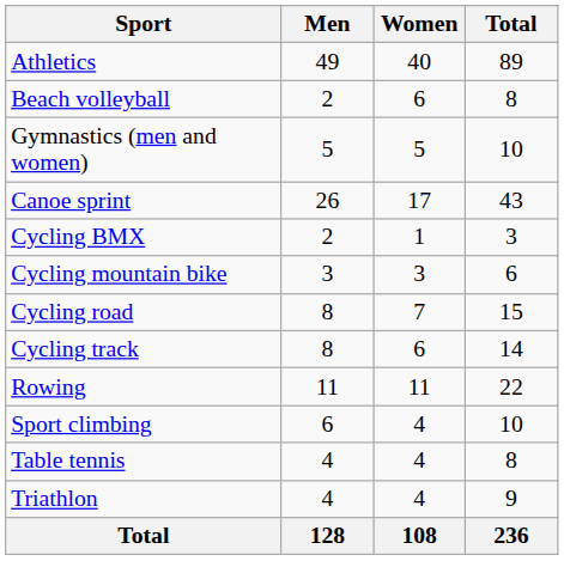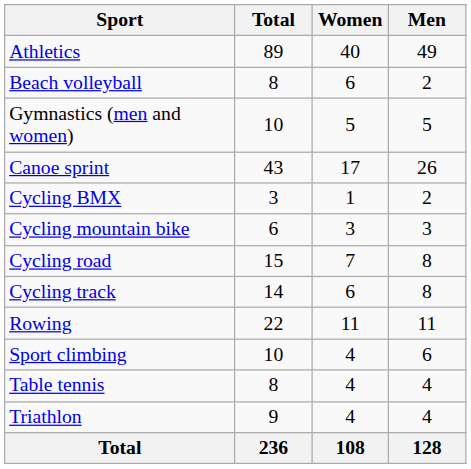columns swapped: Men <-> Total
